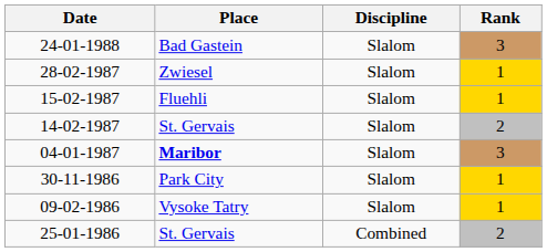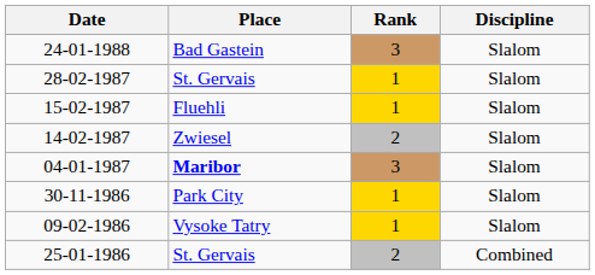columns swapped: Discipline <-> Rank
28-02-1987 | Place: Zwiesel -> St. Gervais
14-02-1987 | Place: St. Gervais -> Zwiesel
